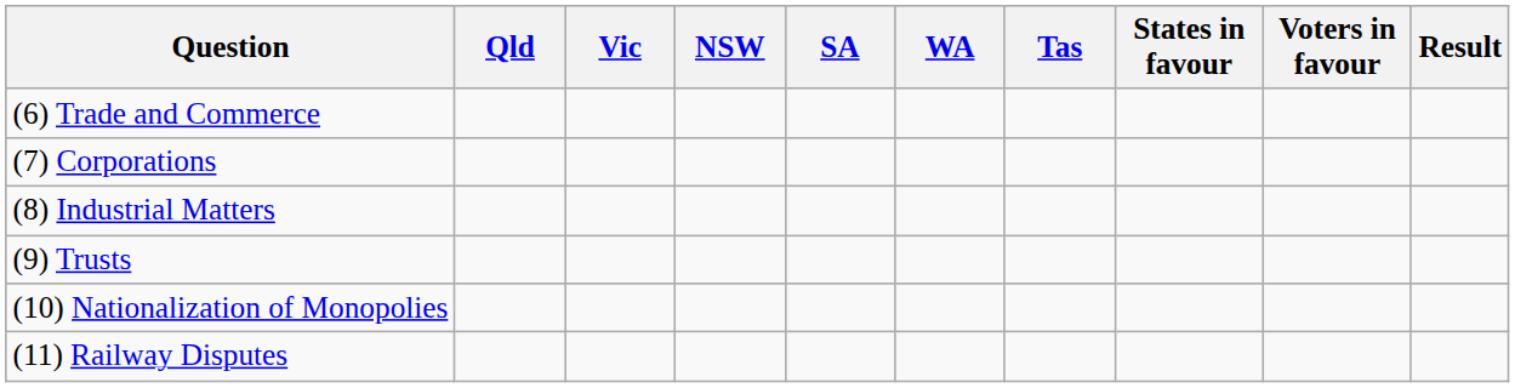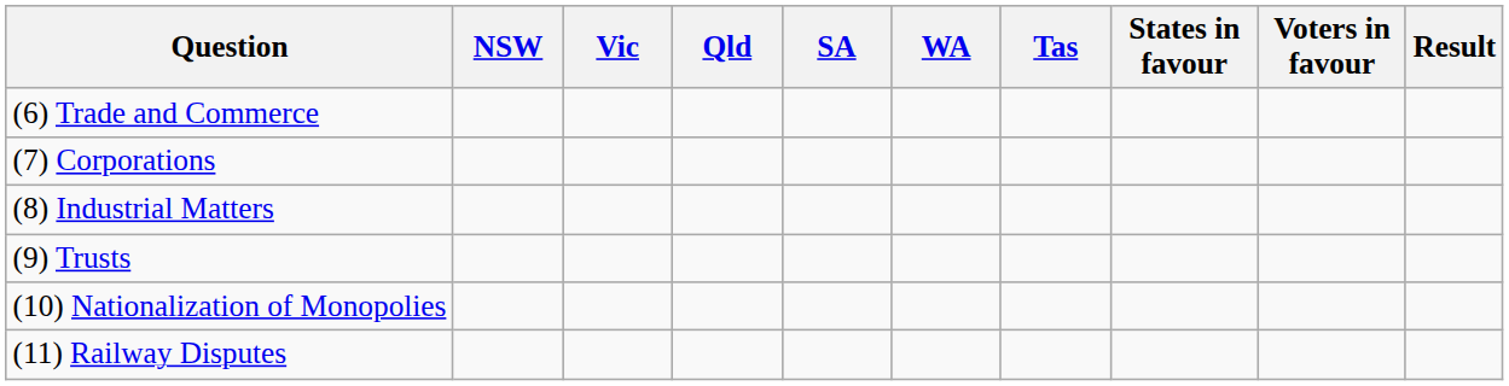columns swapped: NSW <-> Qld
